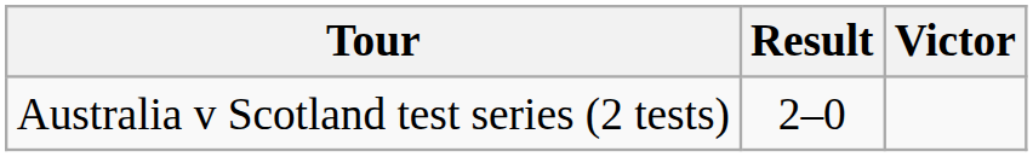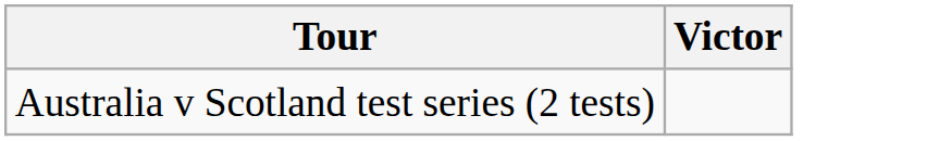- column: Result | 2–0
